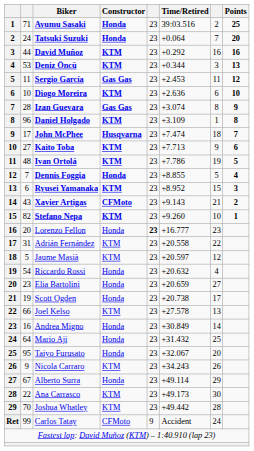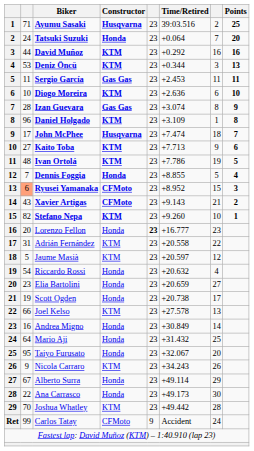Ayumu Sasaki | Constructor: Honda -> Husqvarna
Sergio García | Points: 12 -> 11
Ryusei Yamanaka | column 2: no background -> lightsalmon background
Ryusei Yamanaka | Constructor: KTM -> CFMoto
Ana Carrasco | Constructor: KTM -> Honda
